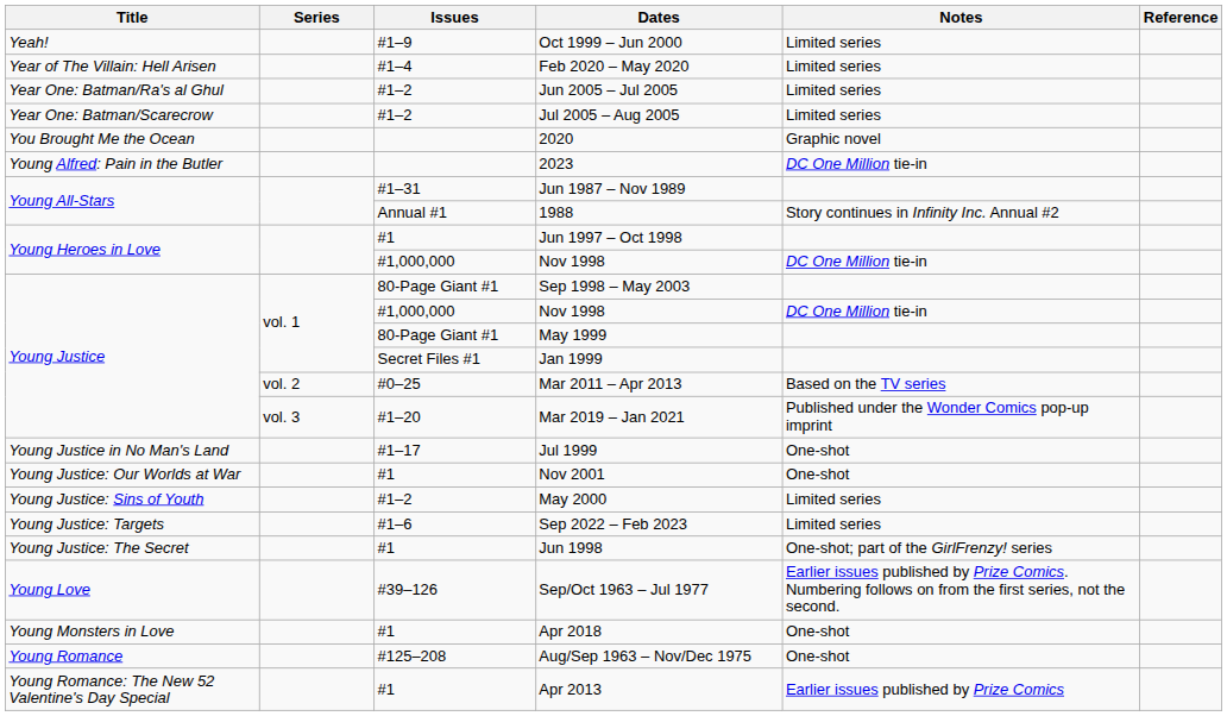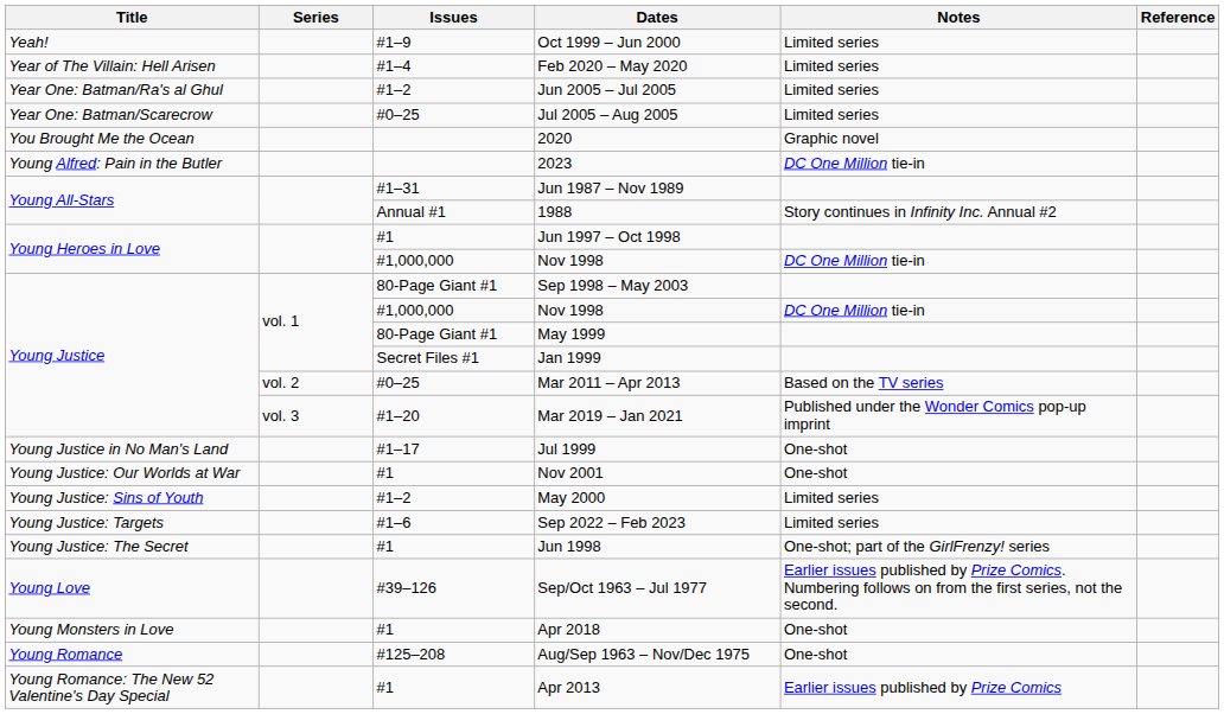Jul 2005 – Aug 2005 | Issues: #1–2 -> #0–25
